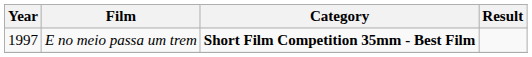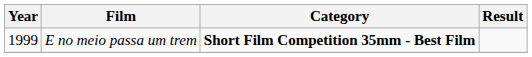E no meio passa um trem | Year: 1997 -> 1999
